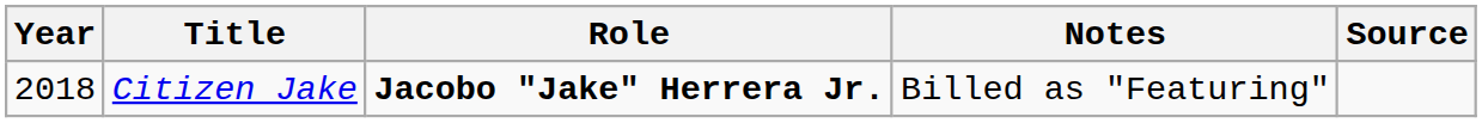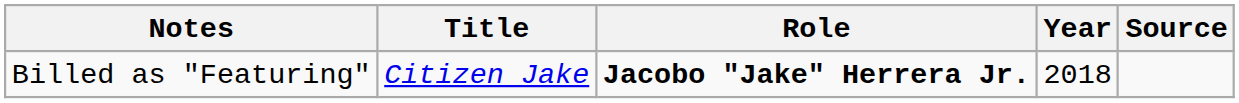columns swapped: Year <-> Notes
